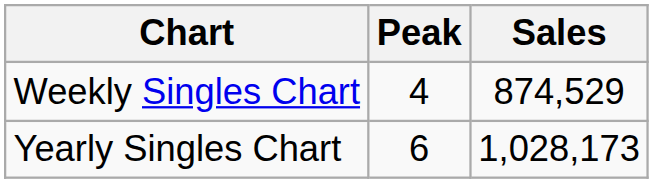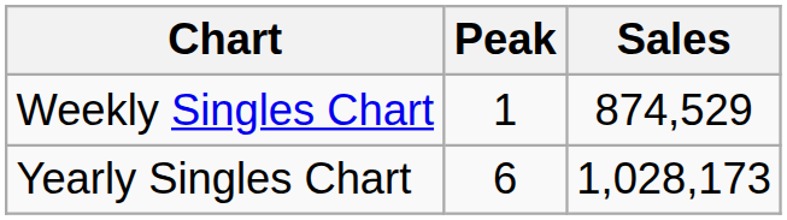Weekly Singles Chart | Peak: 4 -> 1
